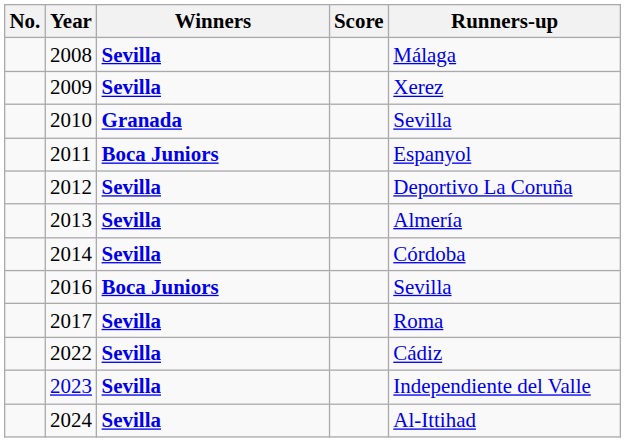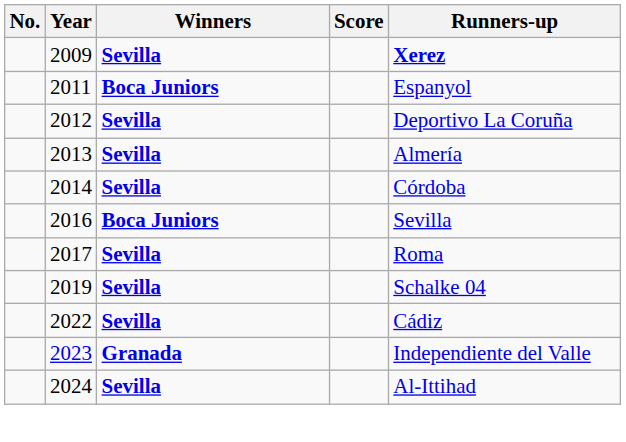- row: 2008 | Sevilla | Málaga
2009 | Runners-up: normal -> bold
- row: 2010 | Granada | Sevilla
+ row: 2019 | Sevilla | Schalke 04
2023 | Winners: Sevilla -> Granada
